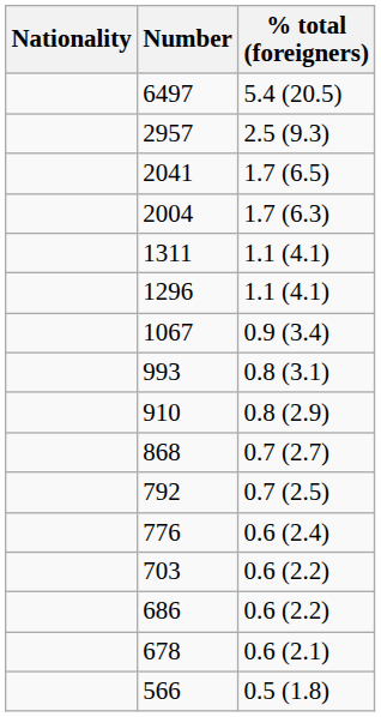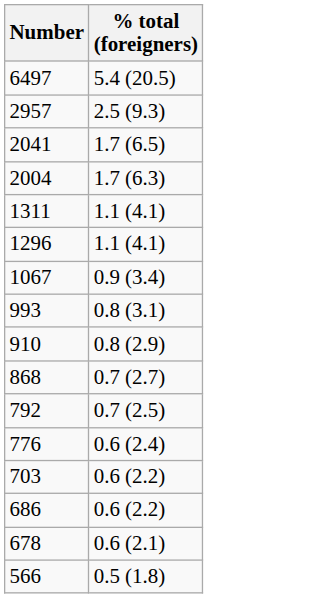- column: Nationality
